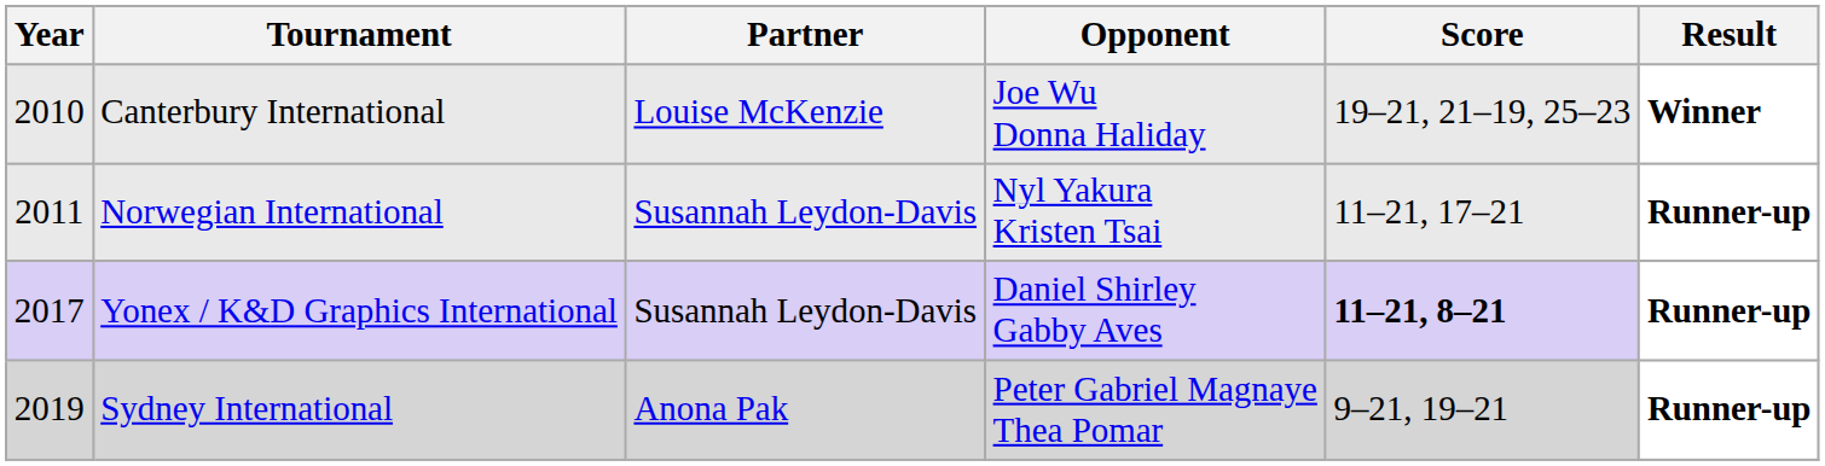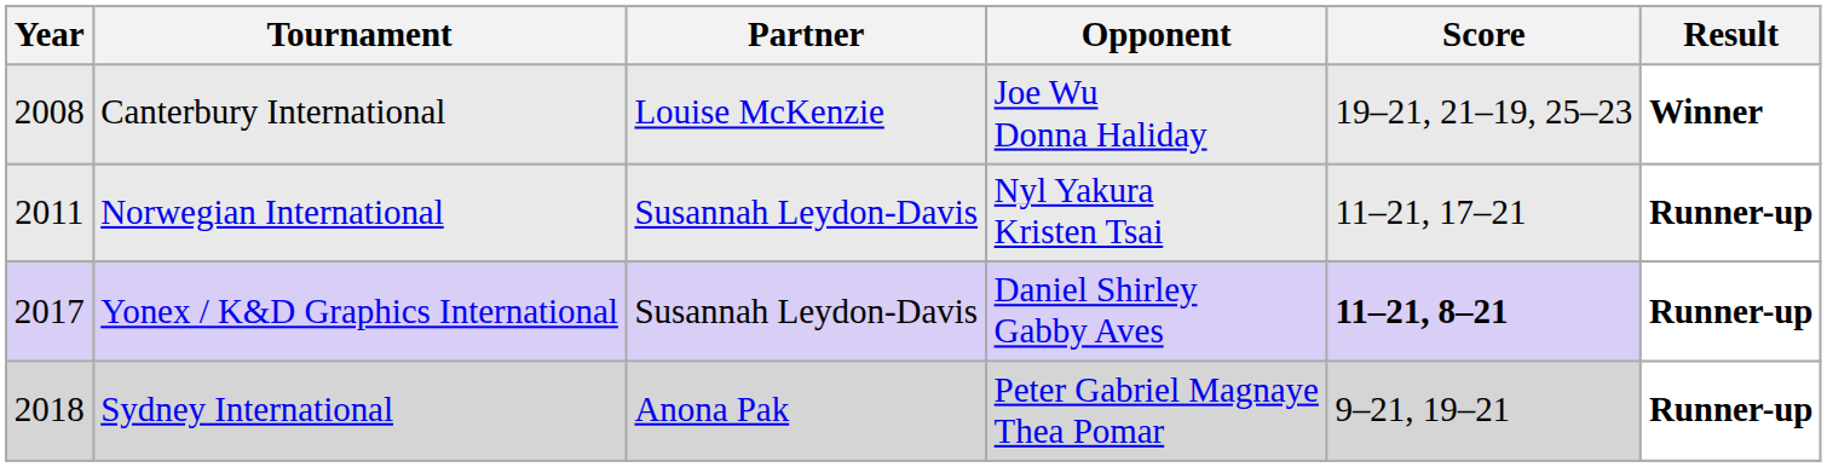Canterbury International | Year: 2010 -> 2008
Sydney International | Year: 2019 -> 2018
